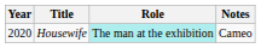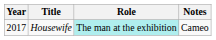Housewife | Year: 2020 -> 2017
